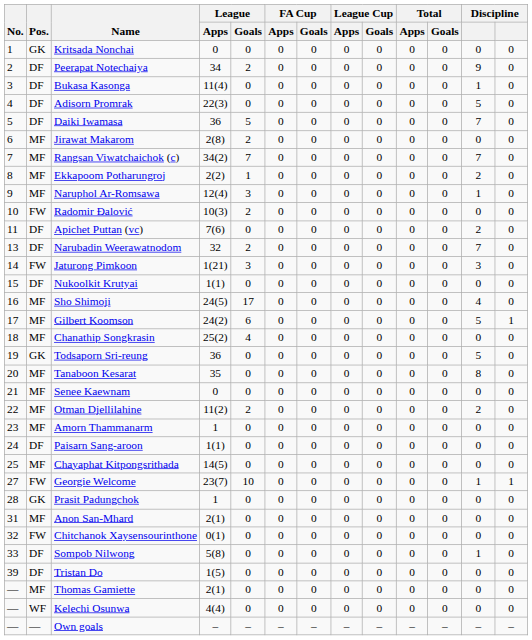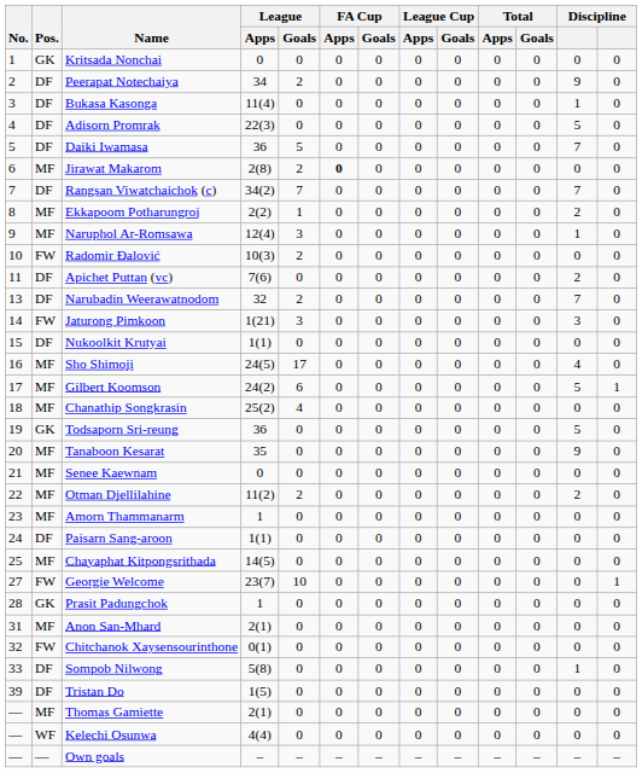Jirawat Makarom | FA Cup / Apps: normal -> bold
Rangsan Viwatchaichok (c) | Pos.: MF -> DF
Tanaboon Kesarat | column 12: 8 -> 9
Georgie Welcome | column 12: 1 -> 0
